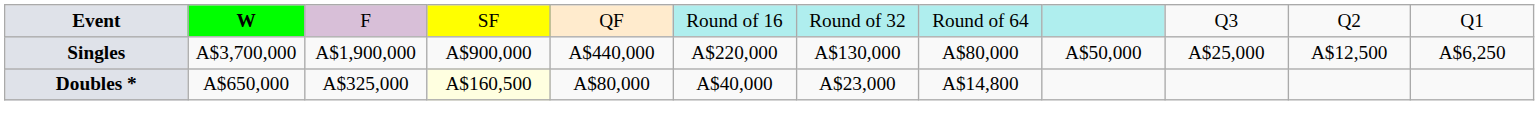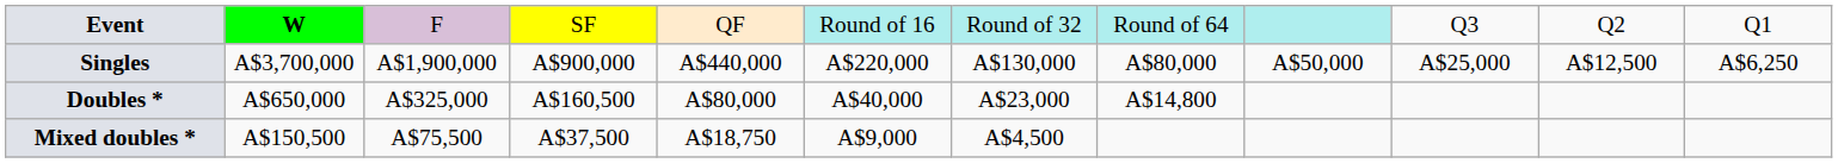Doubles * | column 4: lightyellow background -> no background
+ row: Mixed doubles * | A$150,500 | A$75,500 | A$37,500 | A$18,750 | A$9,000 | A$4,500
